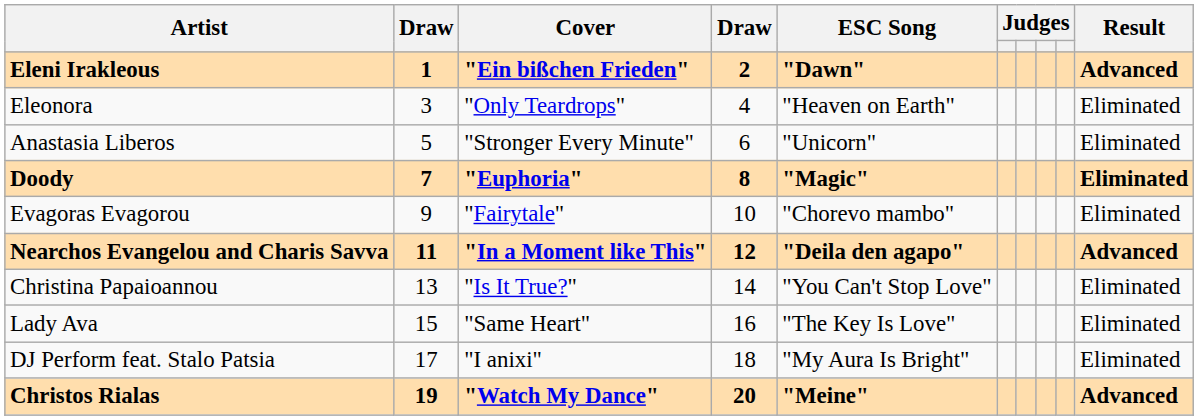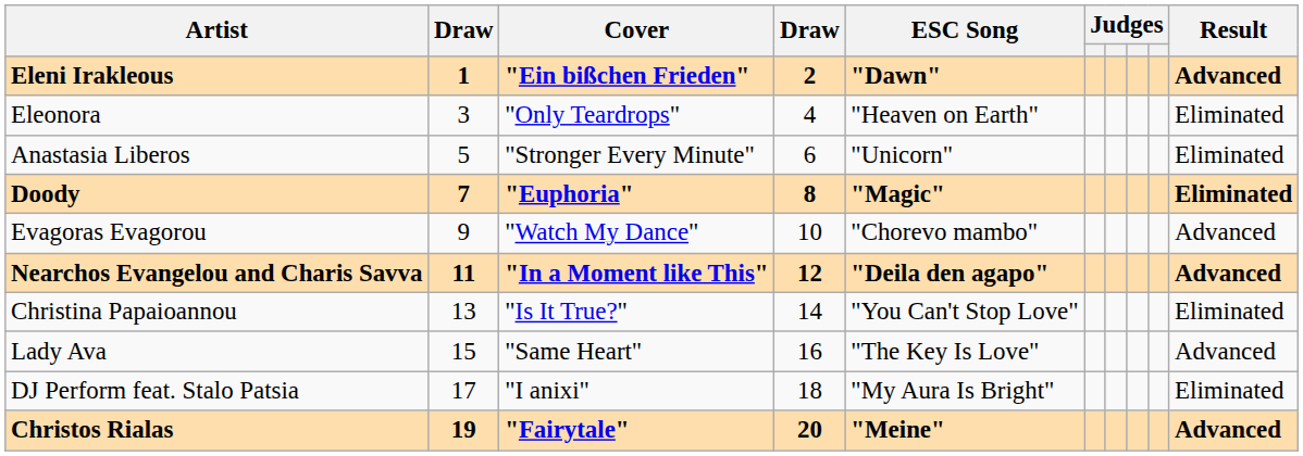Evagoras Evagorou | Cover: "Fairytale" -> "Watch My Dance"
Evagoras Evagorou | Result: Eliminated -> Advanced
Lady Ava | Result: Eliminated -> Advanced
Christos Rialas | Cover: "Watch My Dance" -> "Fairytale"
